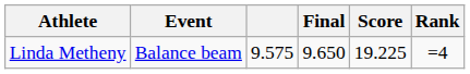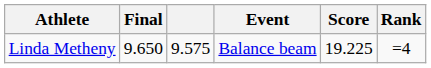columns swapped: Event <-> Final
